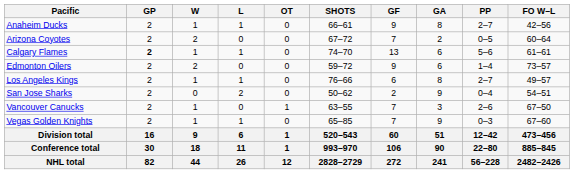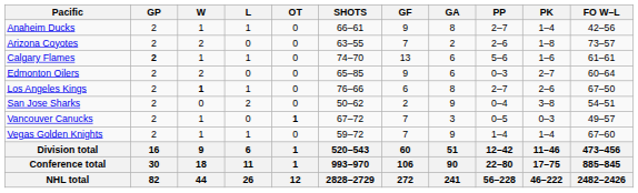+ column: PK | 1–4 | 1–8 | 1–6 | 2–7 | 2–6 | 3–8 | 0–3 | 1–4 | 11–46 | 17–75 | 46–222
Arizona Coyotes | SHOTS: 67–72 -> 63–55
Arizona Coyotes | PP: 0–5 -> 2–6
Arizona Coyotes | FO W–L: 60–64 -> 73–57
Edmonton Oilers | SHOTS: 59–72 -> 65–85
Edmonton Oilers | PP: 1–4 -> 0–3
Edmonton Oilers | FO W–L: 73–57 -> 60–64
Los Angeles Kings | W: normal -> bold
Los Angeles Kings | FO W–L: 49–57 -> 67–50
Vancouver Canucks | OT: normal -> bold
Vancouver Canucks | SHOTS: 63–55 -> 67–72
Vancouver Canucks | PP: 2–6 -> 0–5
Vancouver Canucks | FO W–L: 67–50 -> 49–57
Vegas Golden Knights | SHOTS: 65–85 -> 59–72
Vegas Golden Knights | PP: 0–3 -> 1–4
